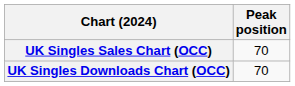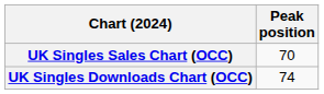UK Singles Downloads Chart (OCC) | Peak position: 70 -> 74
